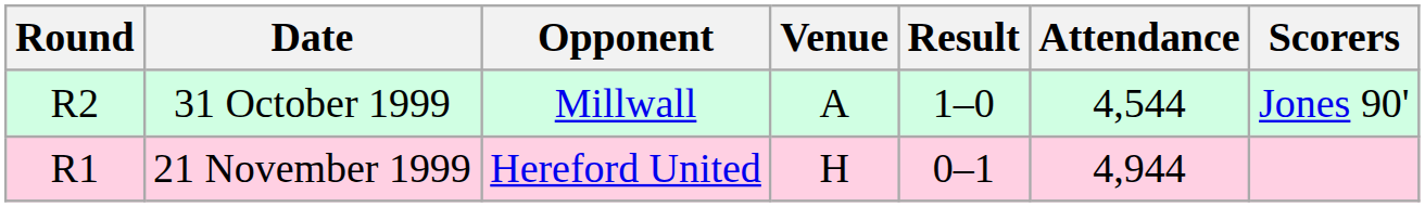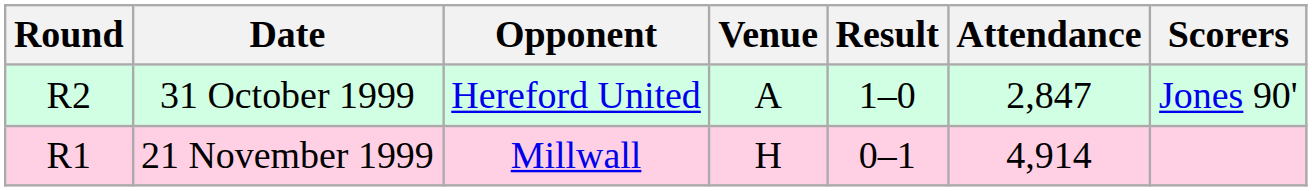31 October 1999 | Opponent: Millwall -> Hereford United
31 October 1999 | Attendance: 4,544 -> 2,847
21 November 1999 | Opponent: Hereford United -> Millwall
21 November 1999 | Attendance: 4,944 -> 4,914
